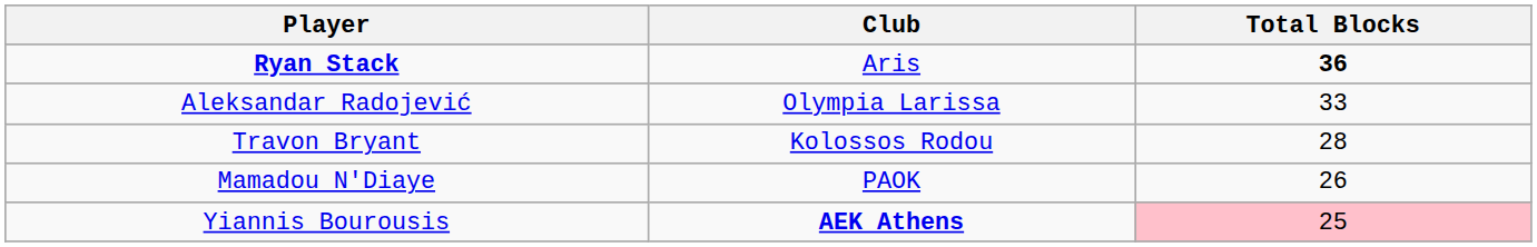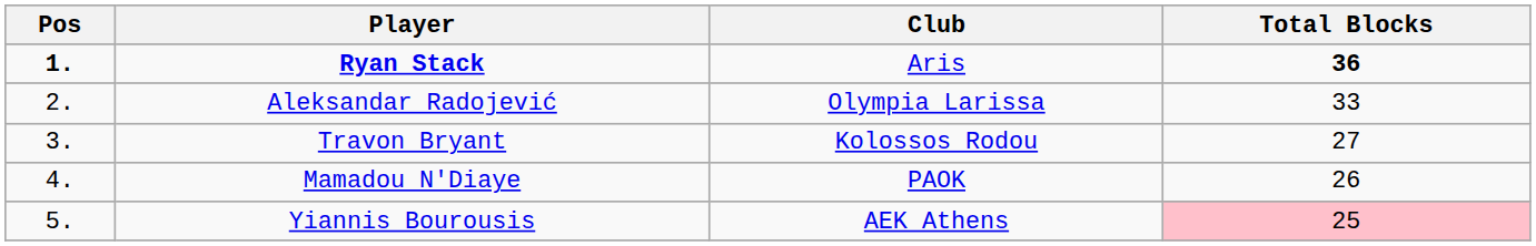+ column: Pos | 1. | 2. | 3. | 4. | 5.
Travon Bryant | Total Blocks: 28 -> 27
Yiannis Bourousis | Club: bold -> normal
